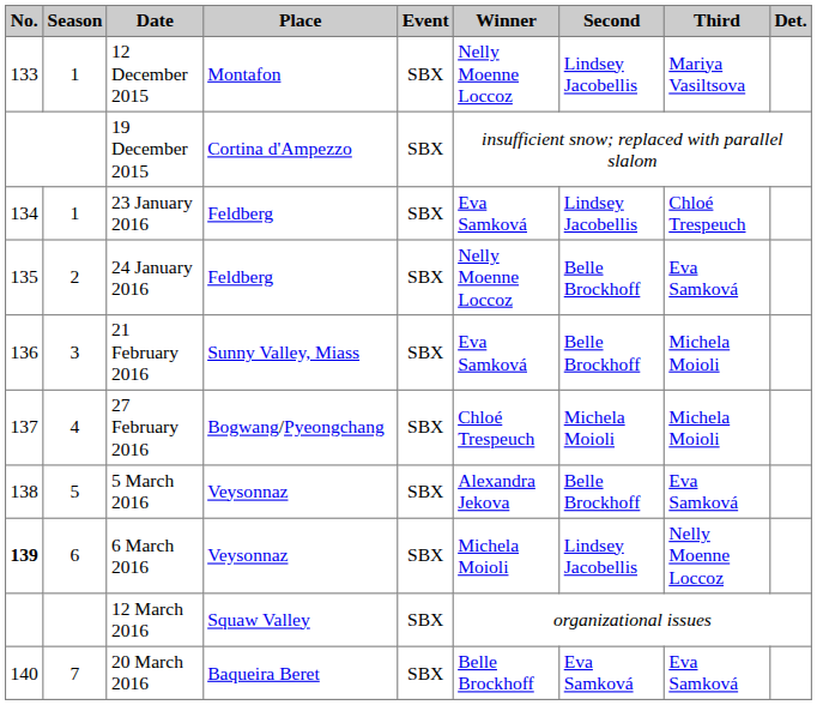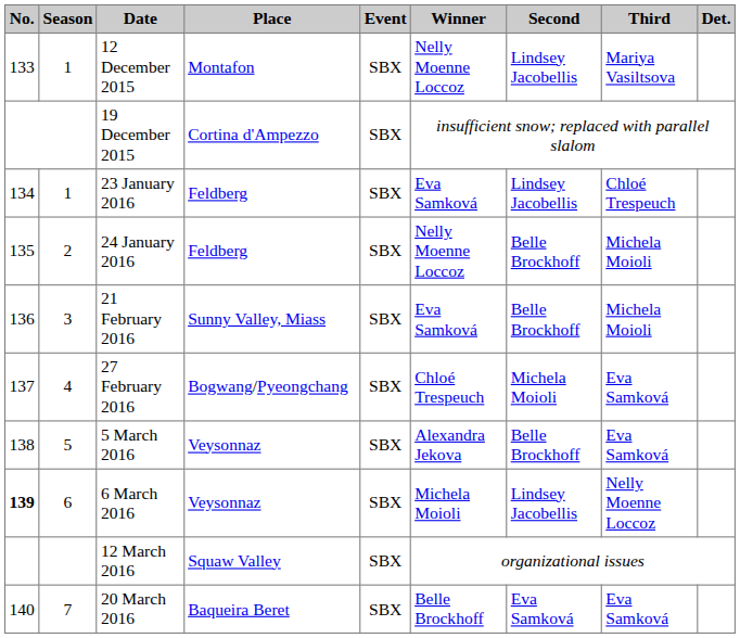24 January 2016 | Third: Eva Samková -> Michela Moioli
27 February 2016 | Third: Michela Moioli -> Eva Samková
